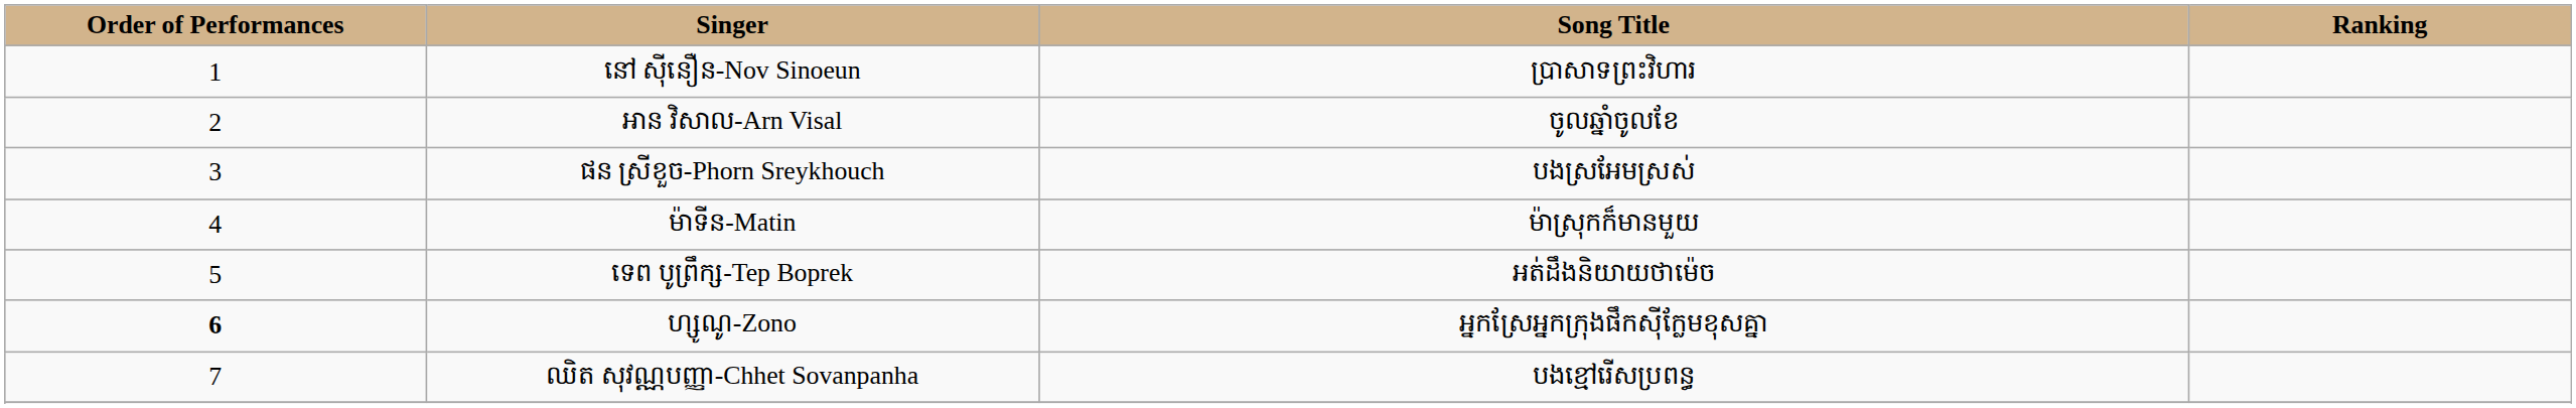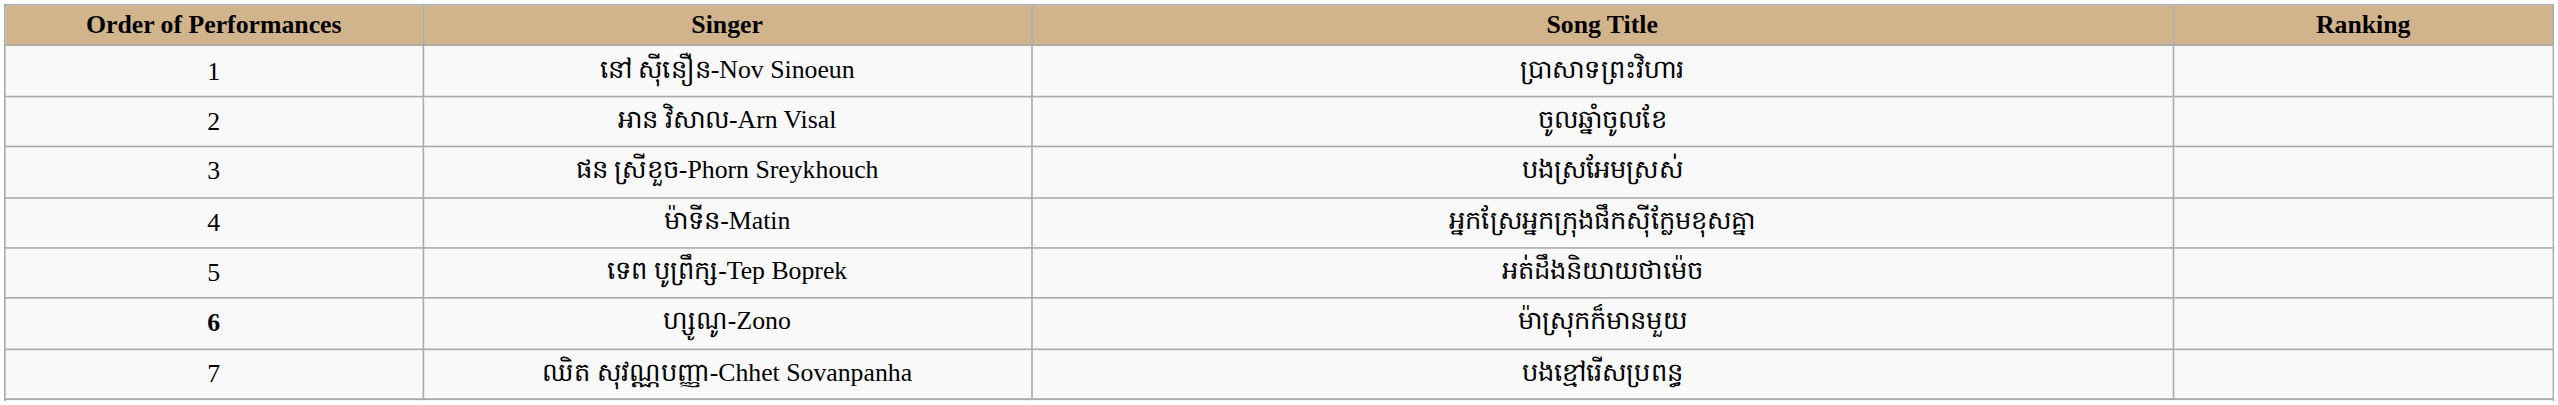ម៉ាទីន-Matin | Song Title: ម៉ាស្រុកក៏មានមួយ -> អ្នកស្រែអ្នកក្រុងផឹកស៊ីក្លែមខុសគ្នា
ហ្សូណូ-Zono | Song Title: អ្នកស្រែអ្នកក្រុងផឹកស៊ីក្លែមខុសគ្នា -> ម៉ាស្រុកក៏មានមួយ
